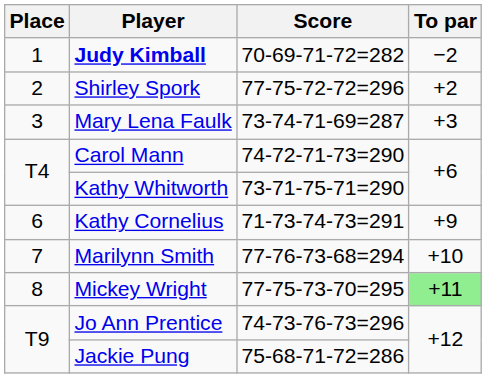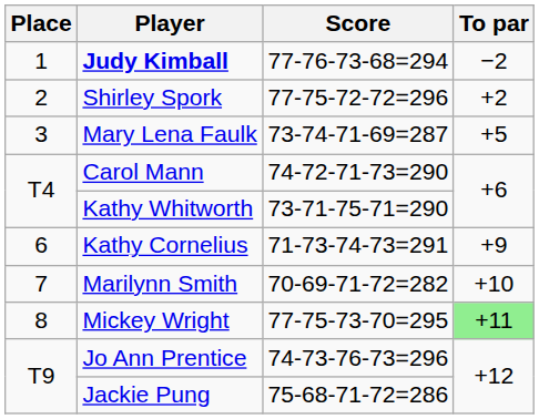Judy Kimball | Score: 70-69-71-72=282 -> 77-76-73-68=294
Mary Lena Faulk | To par: +3 -> +5
Marilynn Smith | Score: 77-76-73-68=294 -> 70-69-71-72=282
